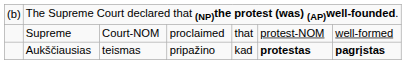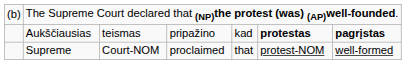rows swapped: Aukščiausias <-> Supreme
